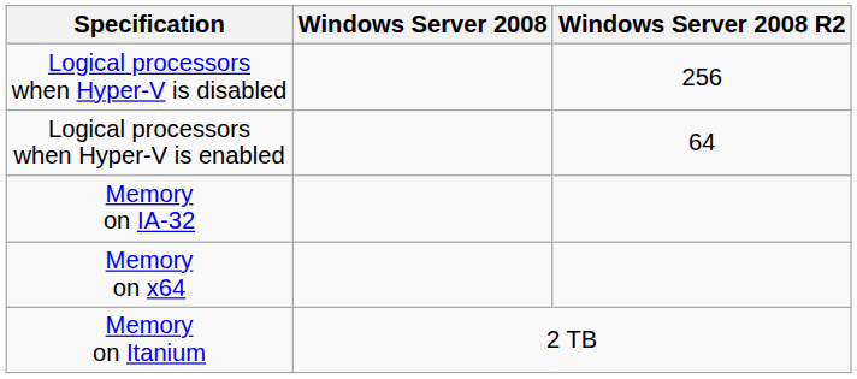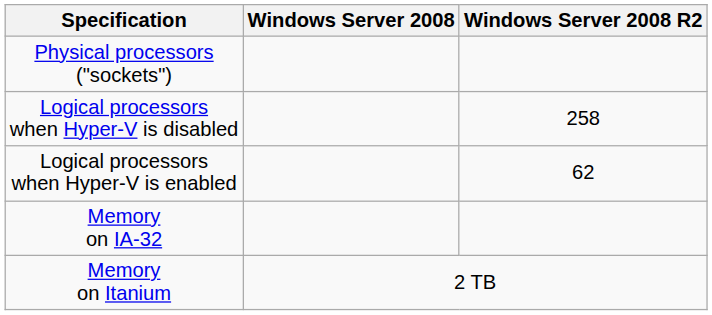+ row: Physical processors ("sockets")
Logical processors when Hyper-V is disabled | Windows Server 2008 R2: 256 -> 258
Logical processors when Hyper-V is enabled | Windows Server 2008 R2: 64 -> 62
- row: Memory on x64
